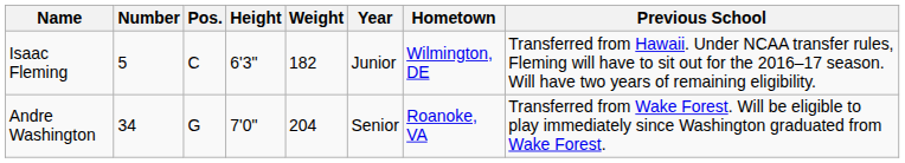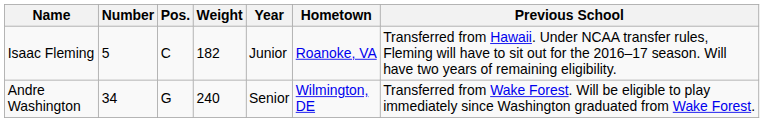- column: Height | 6'3" | 7'0"
Isaac Fleming | Hometown: Wilmington, DE -> Roanoke, VA
Andre Washington | Weight: 204 -> 240
Andre Washington | Hometown: Roanoke, VA -> Wilmington, DE
